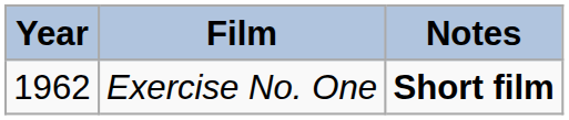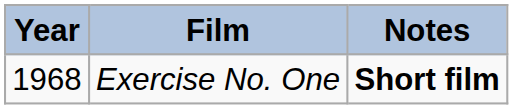Exercise No. One | Year: 1962 -> 1968
